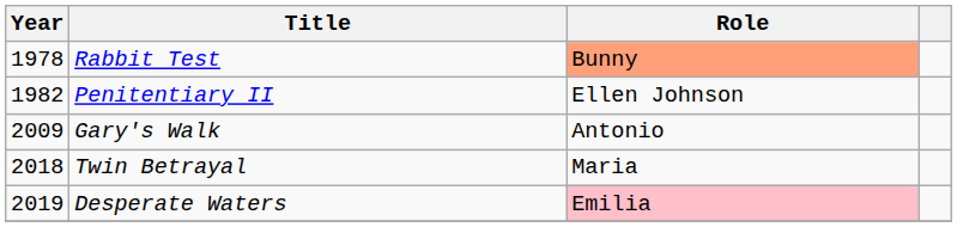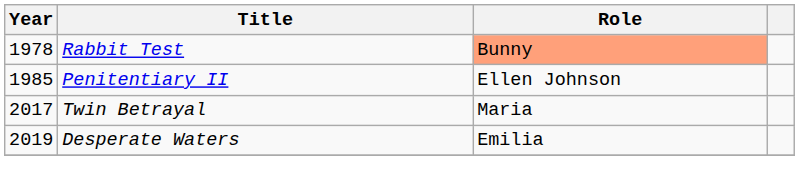Penitentiary II | Year: 1982 -> 1985
- row: 2009 | Gary's Walk | Antonio
Twin Betrayal | Year: 2018 -> 2017
Desperate Waters | Role: pink background -> no background
